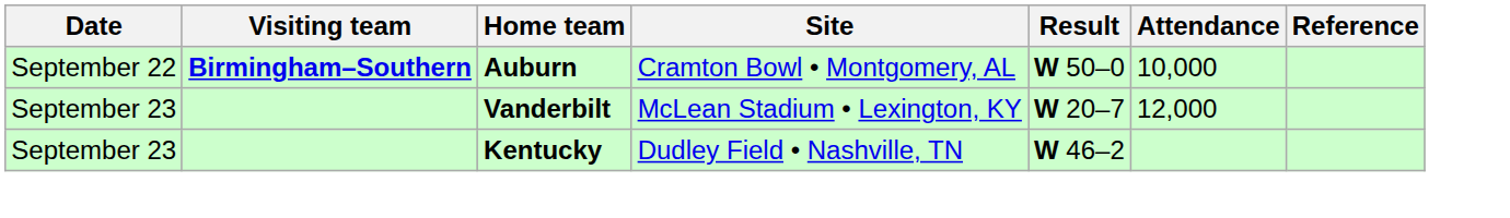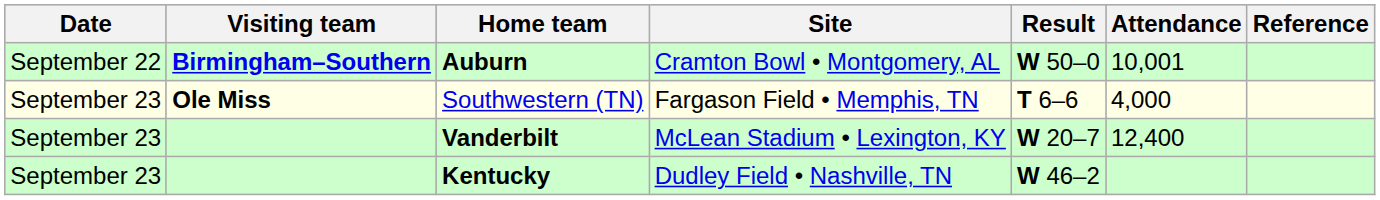Auburn | Attendance: 10,000 -> 10,001
+ row: September 23 | Ole Miss | Southwestern (TN) | Fargason Field • Memphis, TN | T 6–6 | 4,000
Vanderbilt | Attendance: 12,000 -> 12,400
